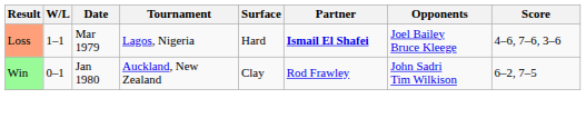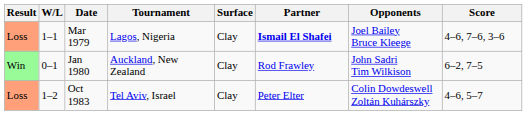Mar 1979 | Surface: Hard -> Clay
+ row: Loss | 1–2 | Oct 1983 | Tel Aviv, Israel | Clay | Peter Elter | Colin Dowdeswell Zoltán Kuhárszky | 4–6, 5–7
